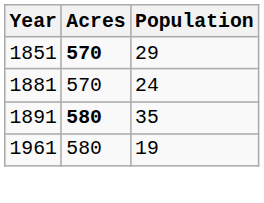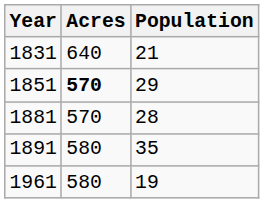+ row: 1831 | 640 | 21
1881 | Population: 24 -> 28
1891 | Acres: bold -> normal
